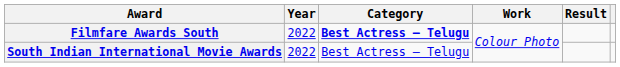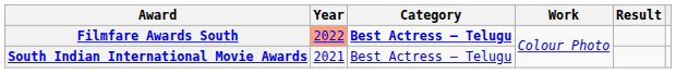Filmfare Awards South | Year: no background -> lightsalmon background
South Indian International Movie Awards | Year: 2022 -> 2021
